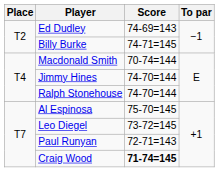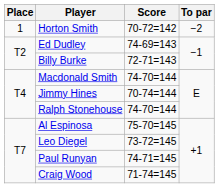+ row: 1 | Horton Smith | 70-72=142 | −2
Billy Burke | Score: 74-71=145 -> 72-71=143
Macdonald Smith | Score: 70-74=144 -> 74-70=144
Jimmy Hines | Score: 74-70=144 -> 70-74=144
Paul Runyan | Score: 72-71=143 -> 74-71=145
Craig Wood | Score: bold -> normal
